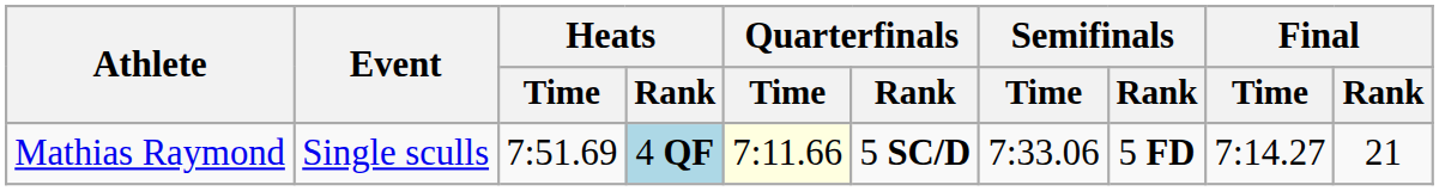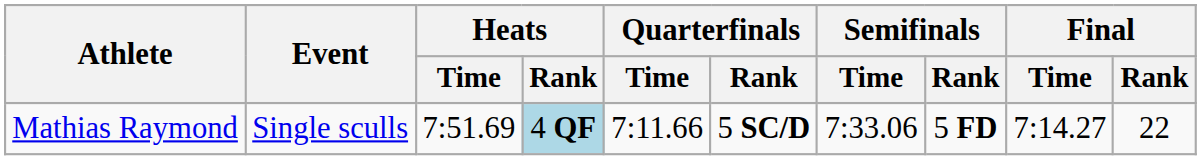Mathias Raymond | Quarterfinals / Time: lightyellow background -> no background
Mathias Raymond | Final / Rank: 21 -> 22
